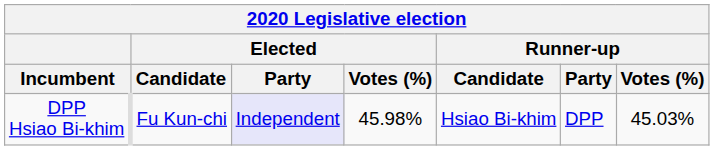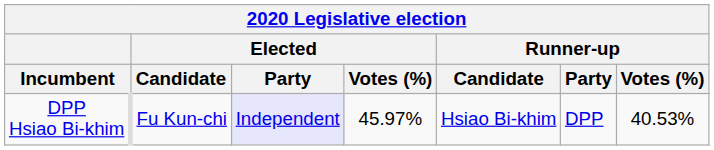DPP Hsiao Bi-khim | Elected / Votes (%): 45.98% -> 45.97%
DPP Hsiao Bi-khim | Runner-up / Votes (%): 45.03% -> 40.53%
